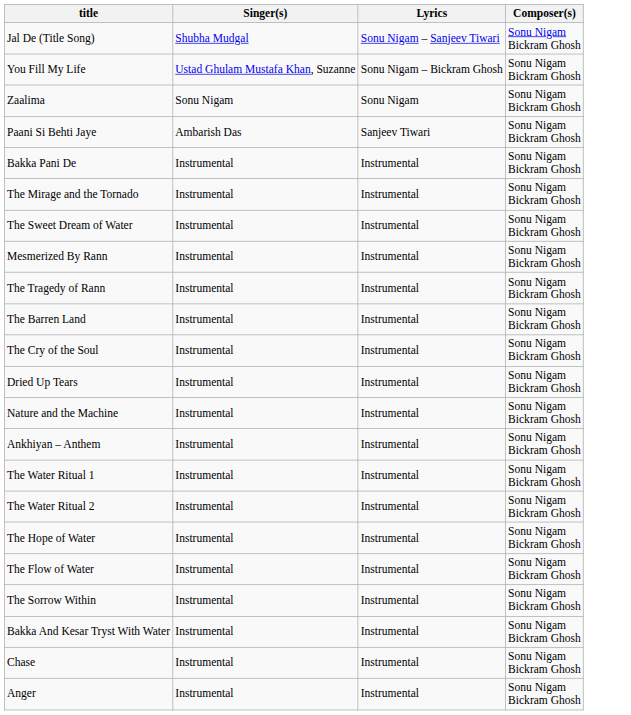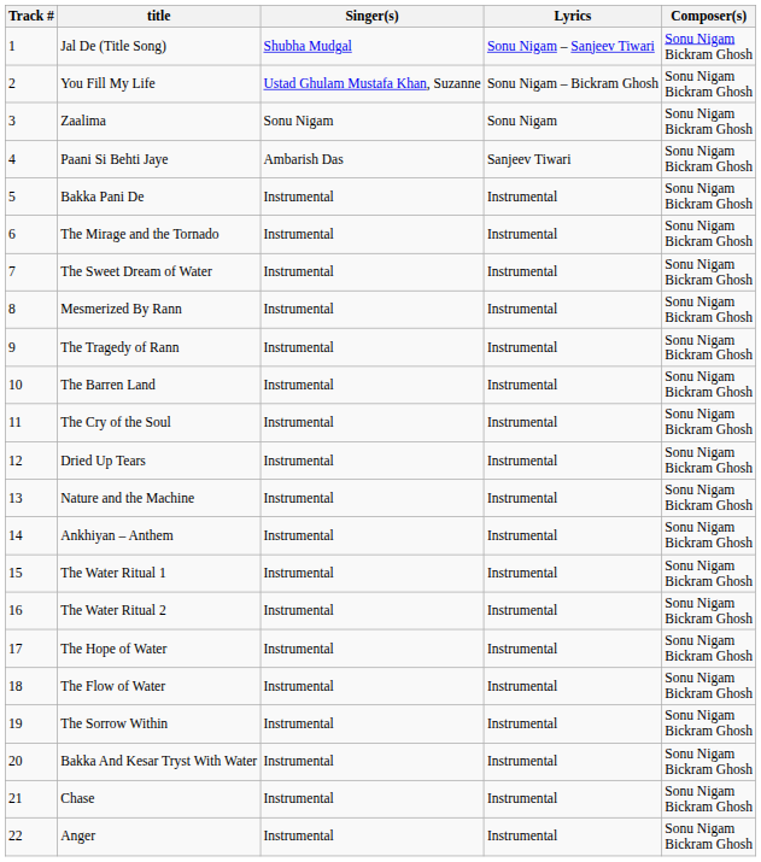+ column: Track # | 1 | 2 | 3 | 4 | 5 | 6 | 7 | 8 | 9 | 10 | 11 | 12 | 13 | 14 | 15 | 16 | 17 | 18 | 19 | 20 | 21 | 22
